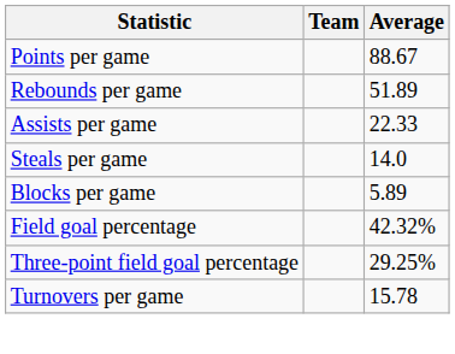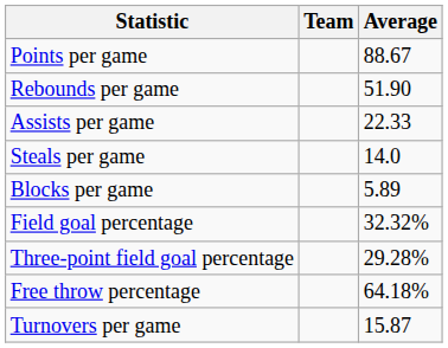Rebounds per game | Average: 51.89 -> 51.90
Field goal percentage | Average: 42.32% -> 32.32%
Three-point field goal percentage | Average: 29.25% -> 29.28%
+ row: Free throw percentage | 64.18%
Turnovers per game | Average: 15.78 -> 15.87
